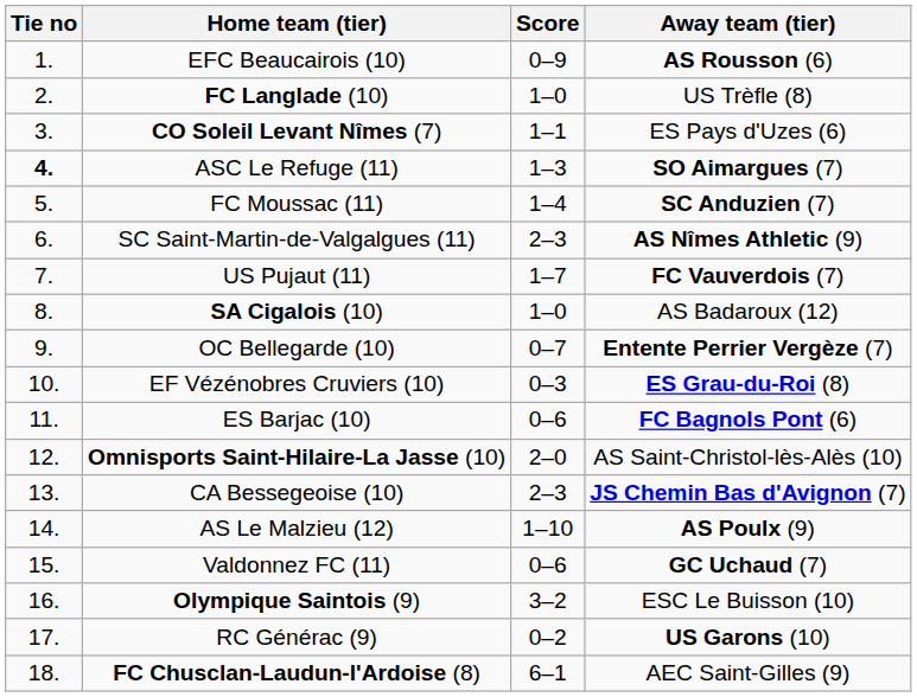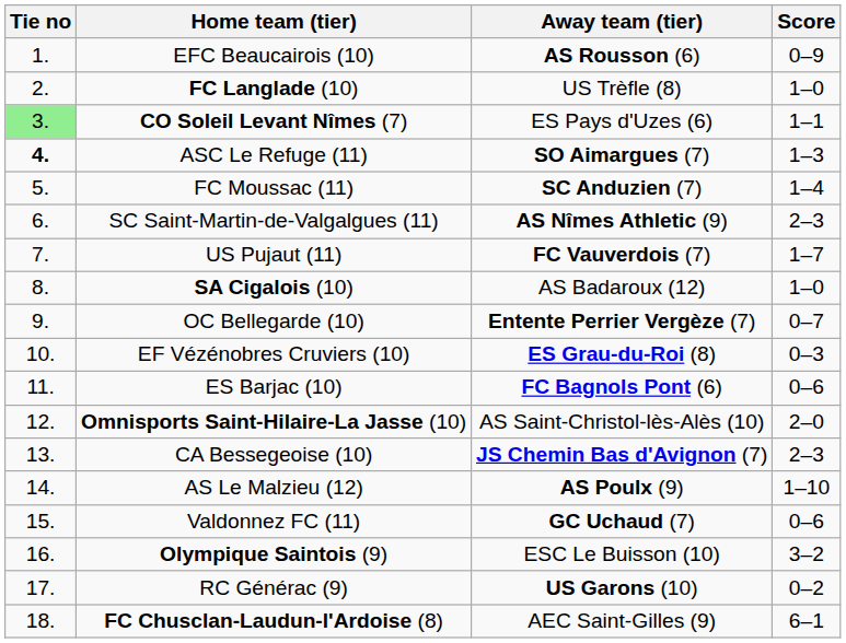columns swapped: Score <-> Away team (tier)
CO Soleil Levant Nîmes (7) | Tie no: no background -> lightgreen background
